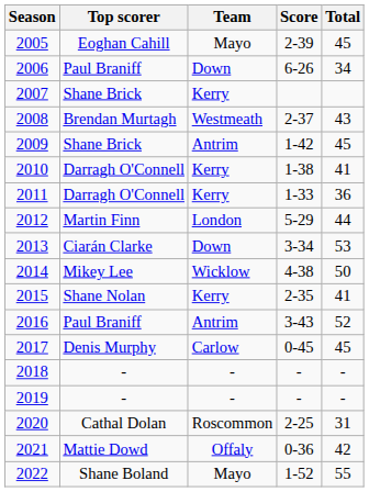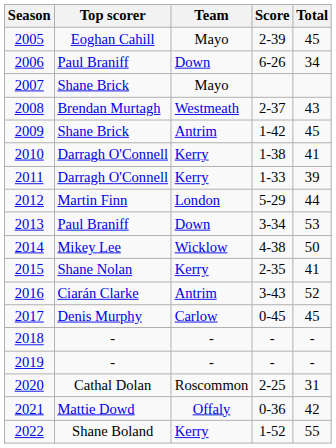2007 | Team: Kerry -> Mayo
2011 | Total: 36 -> 39
2013 | Top scorer: Ciarán Clarke -> Paul Braniff
2016 | Top scorer: Paul Braniff -> Ciarán Clarke
2022 | Team: Mayo -> Kerry
